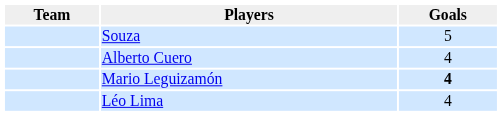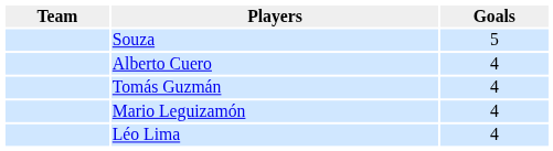+ row: Tomás Guzmán | 4
Mario Leguizamón | Goals: bold -> normal
